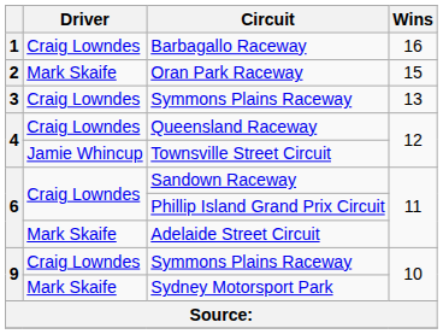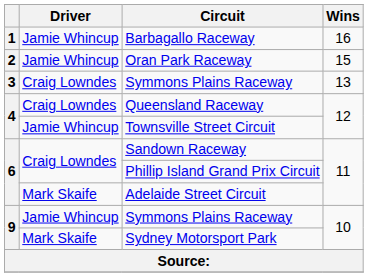Barbagallo Raceway | Driver: Craig Lowndes -> Jamie Whincup
Oran Park Raceway | Driver: Mark Skaife -> Jamie Whincup
9 / Symmons Plains Raceway | Driver: Craig Lowndes -> Jamie Whincup
